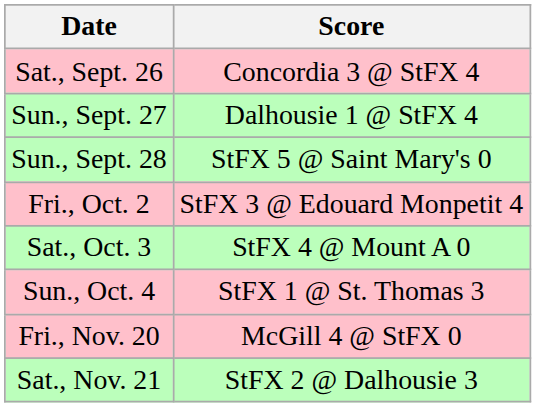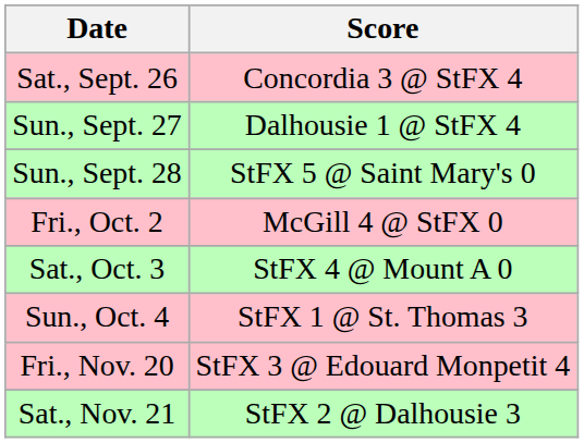Fri., Oct. 2 | Score: StFX 3 @ Edouard Monpetit 4 -> McGill 4 @ StFX 0
Fri., Nov. 20 | Score: McGill 4 @ StFX 0 -> StFX 3 @ Edouard Monpetit 4
